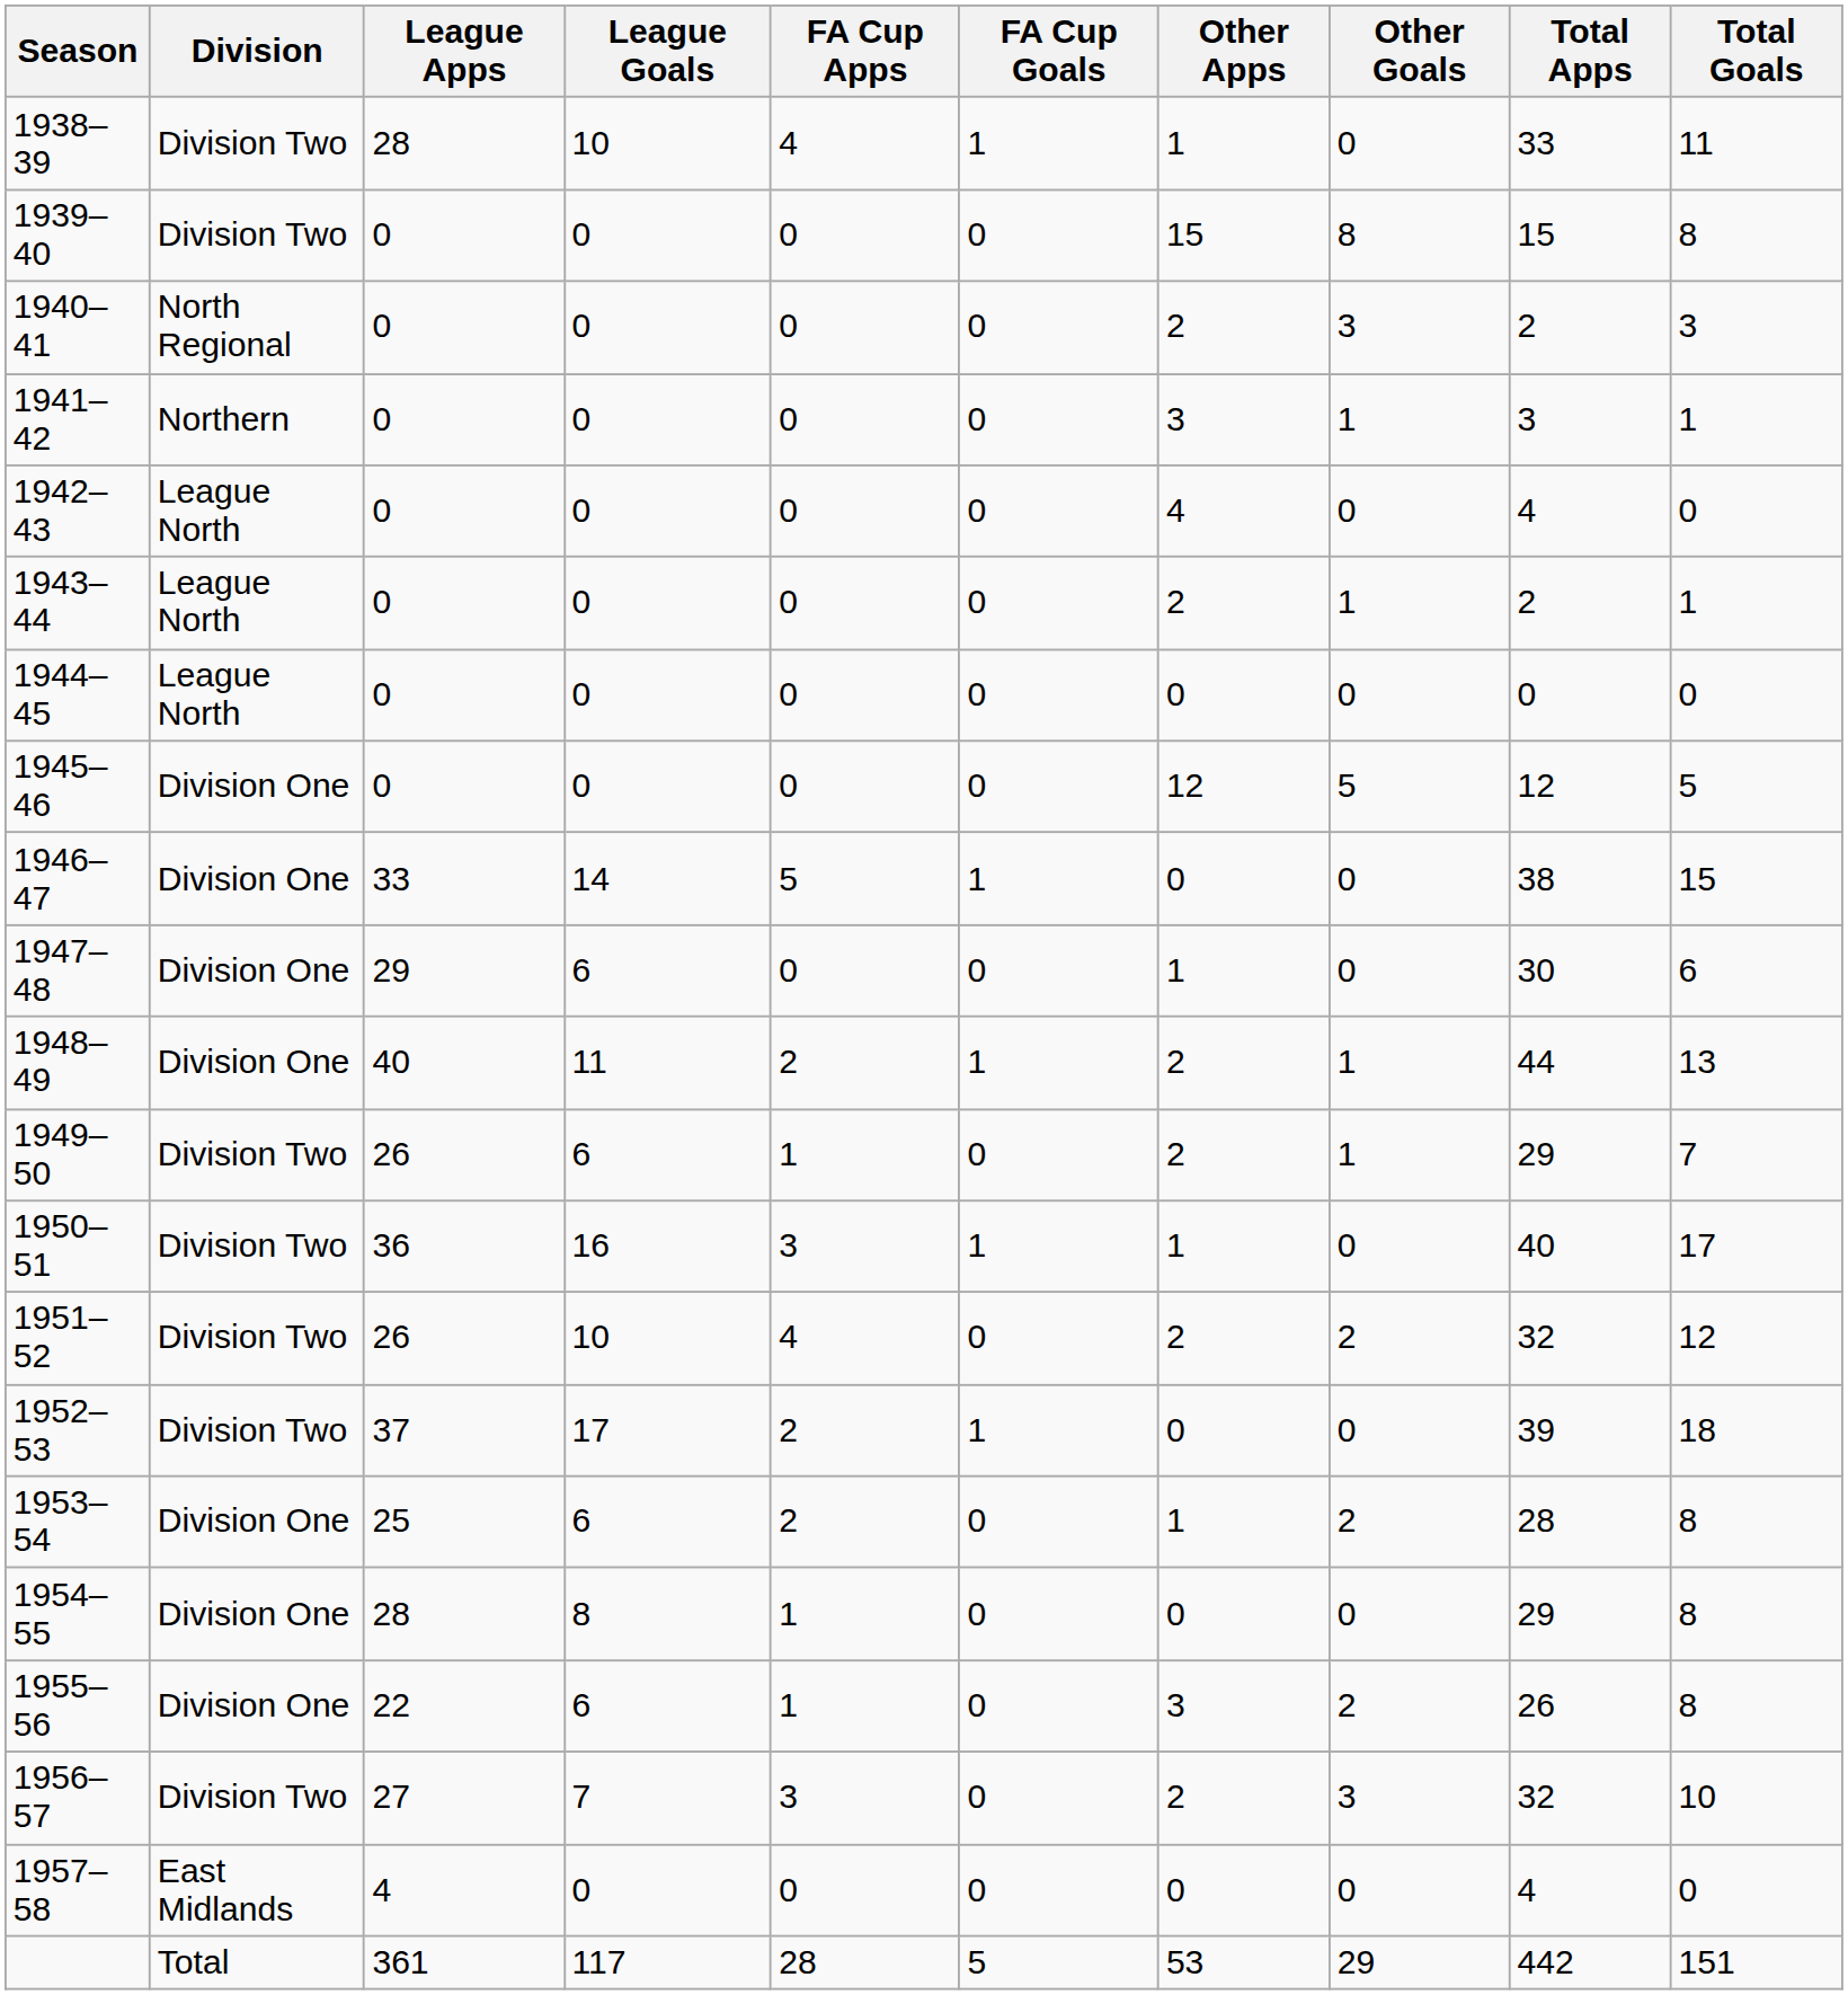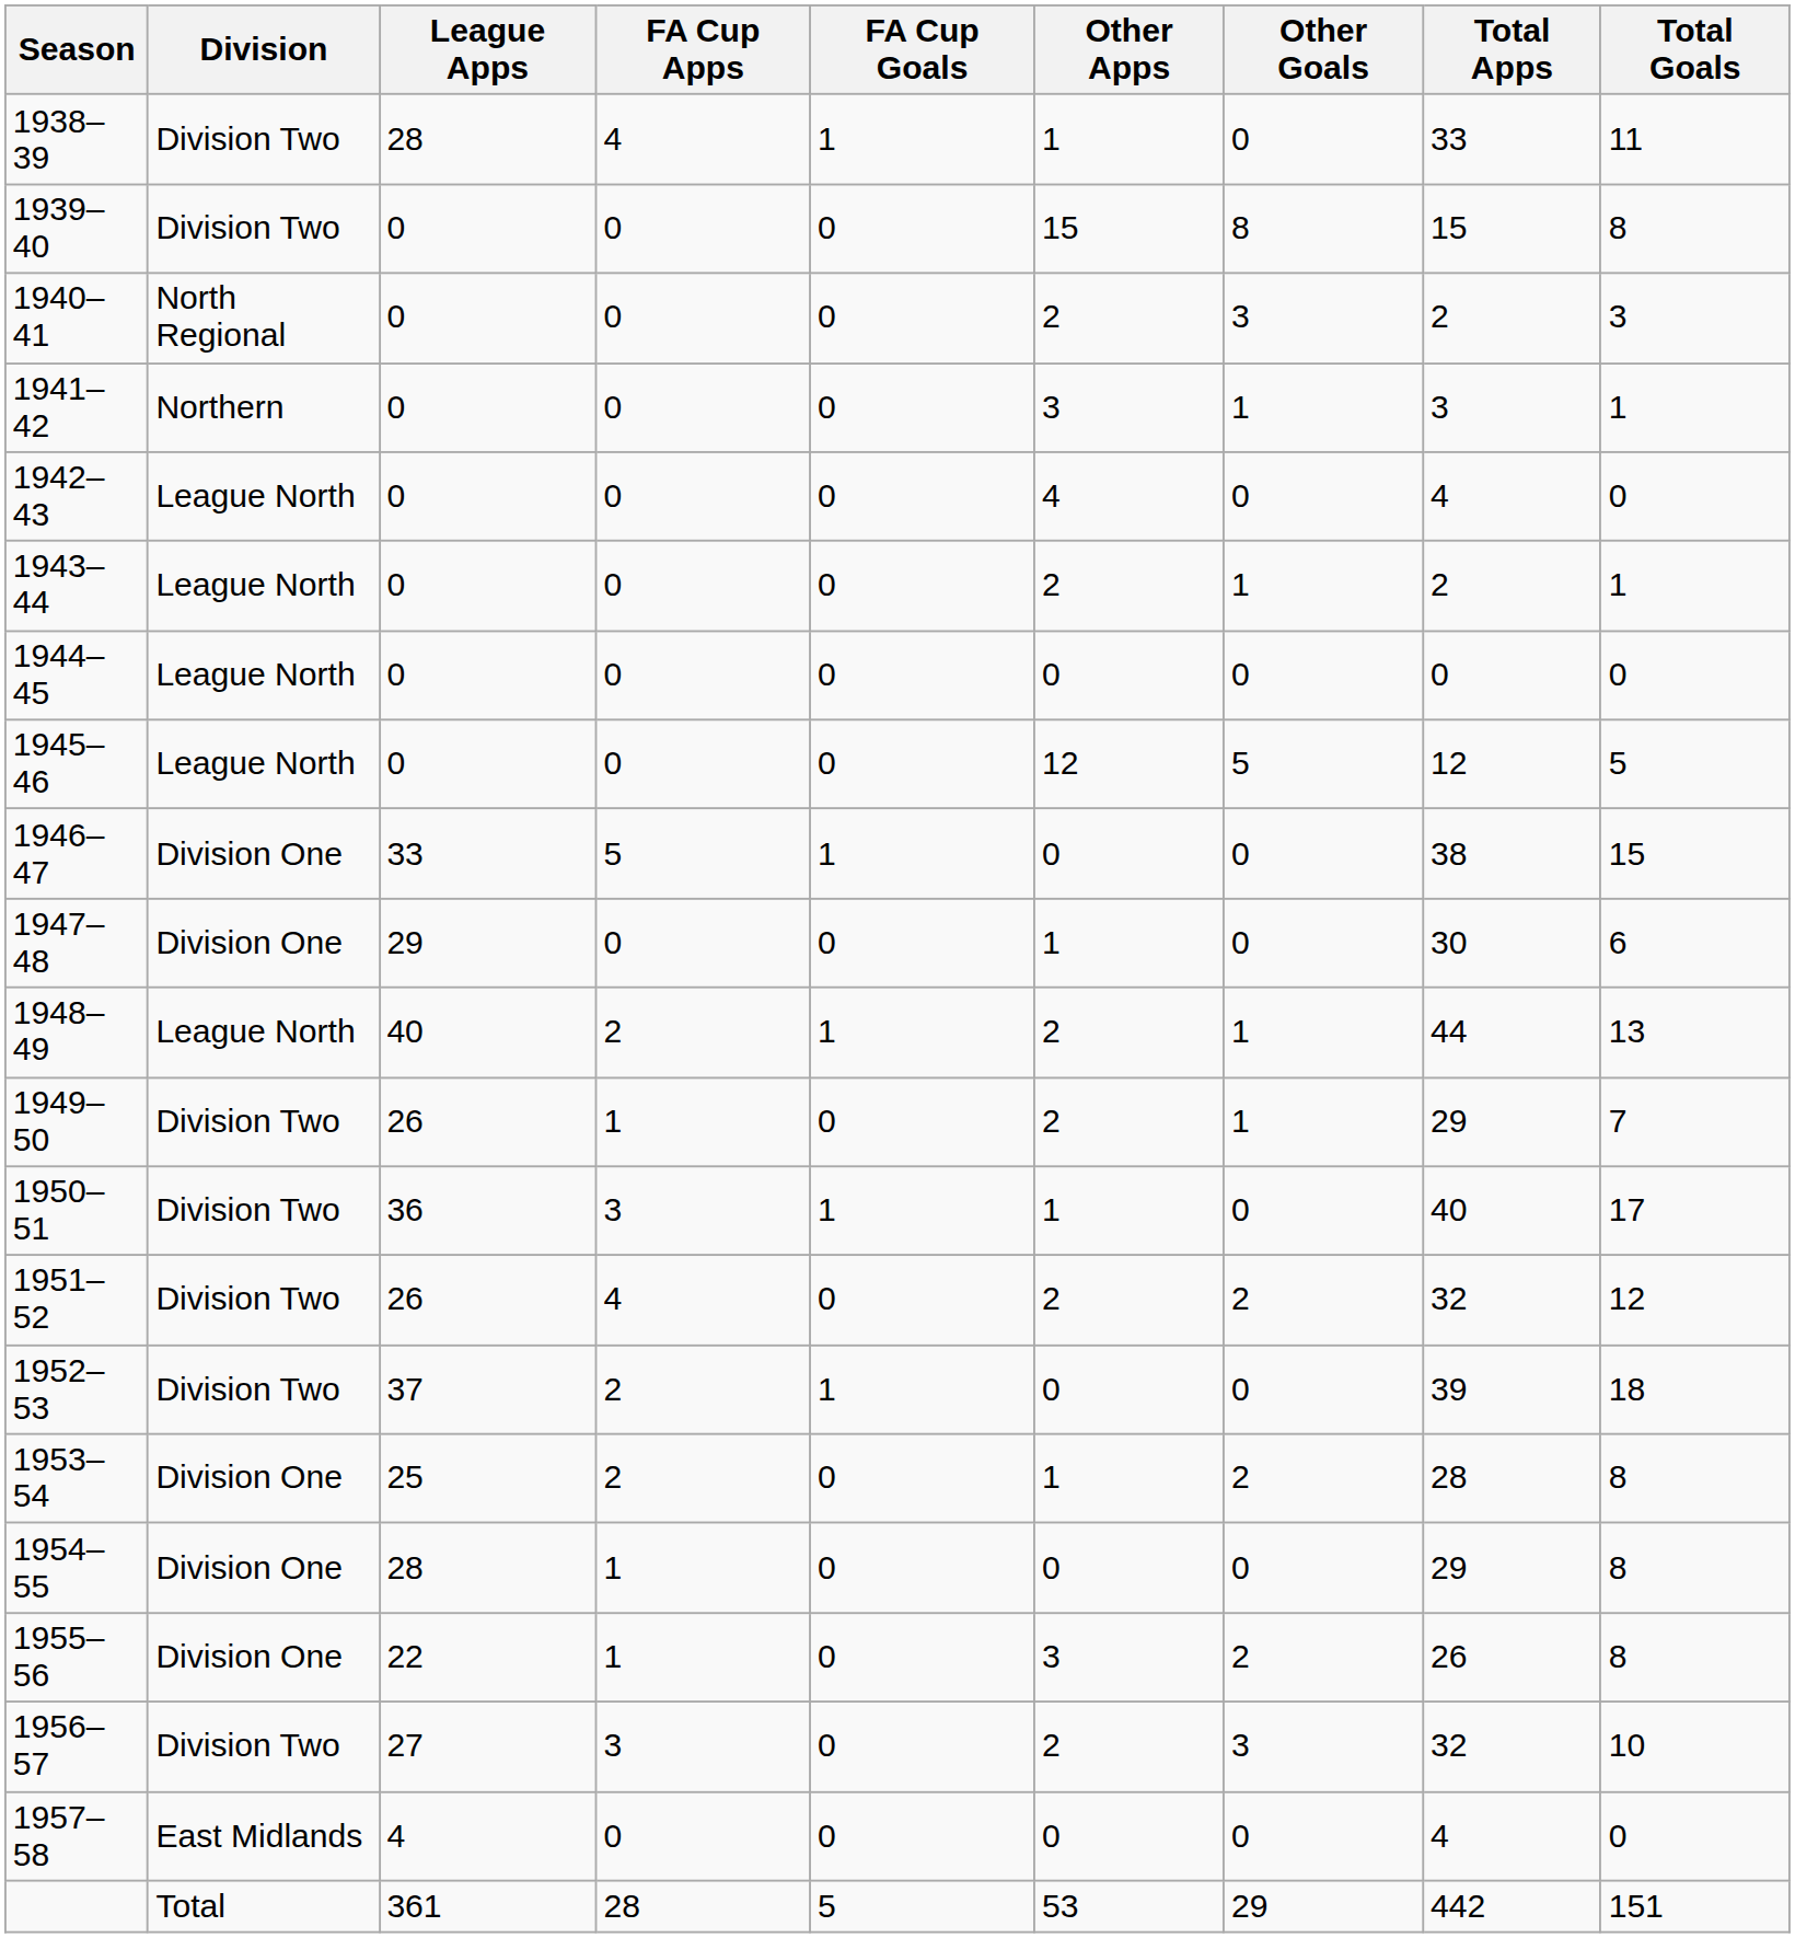- column: League Goals | 10 | 0 | 0 | 0 | 0 | 0 | 0 | 0 | 14 | 6 | 11 | 6 | 16 | 10 | 17 | 6 | 8 | 6 | 7 | 0 | 117
1945–46 | Division: Division One -> League North
1948–49 | Division: Division One -> League North
